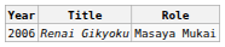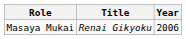columns swapped: Year <-> Role
